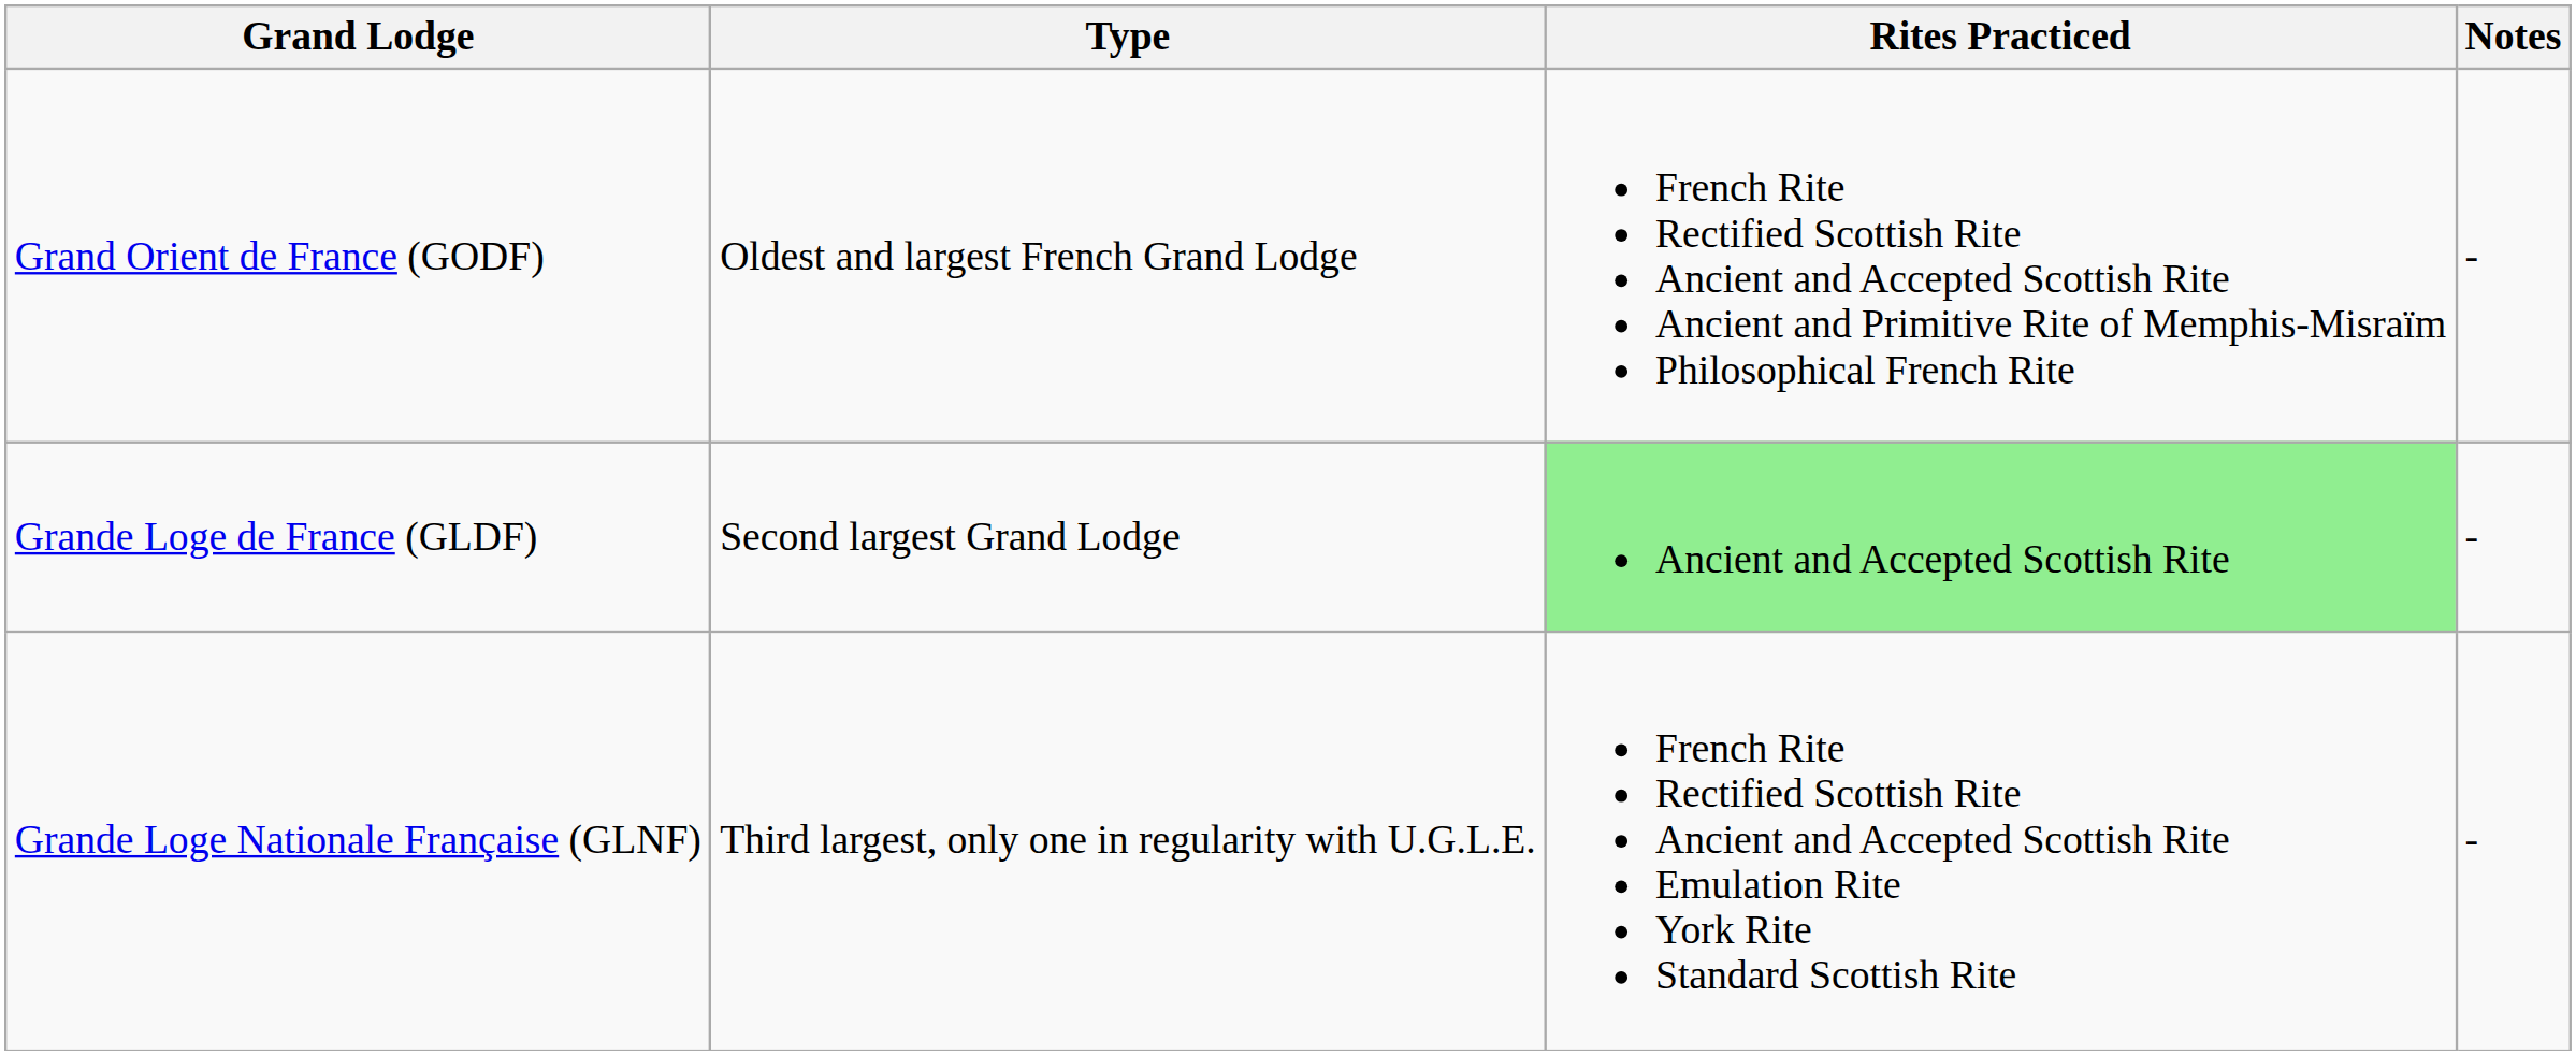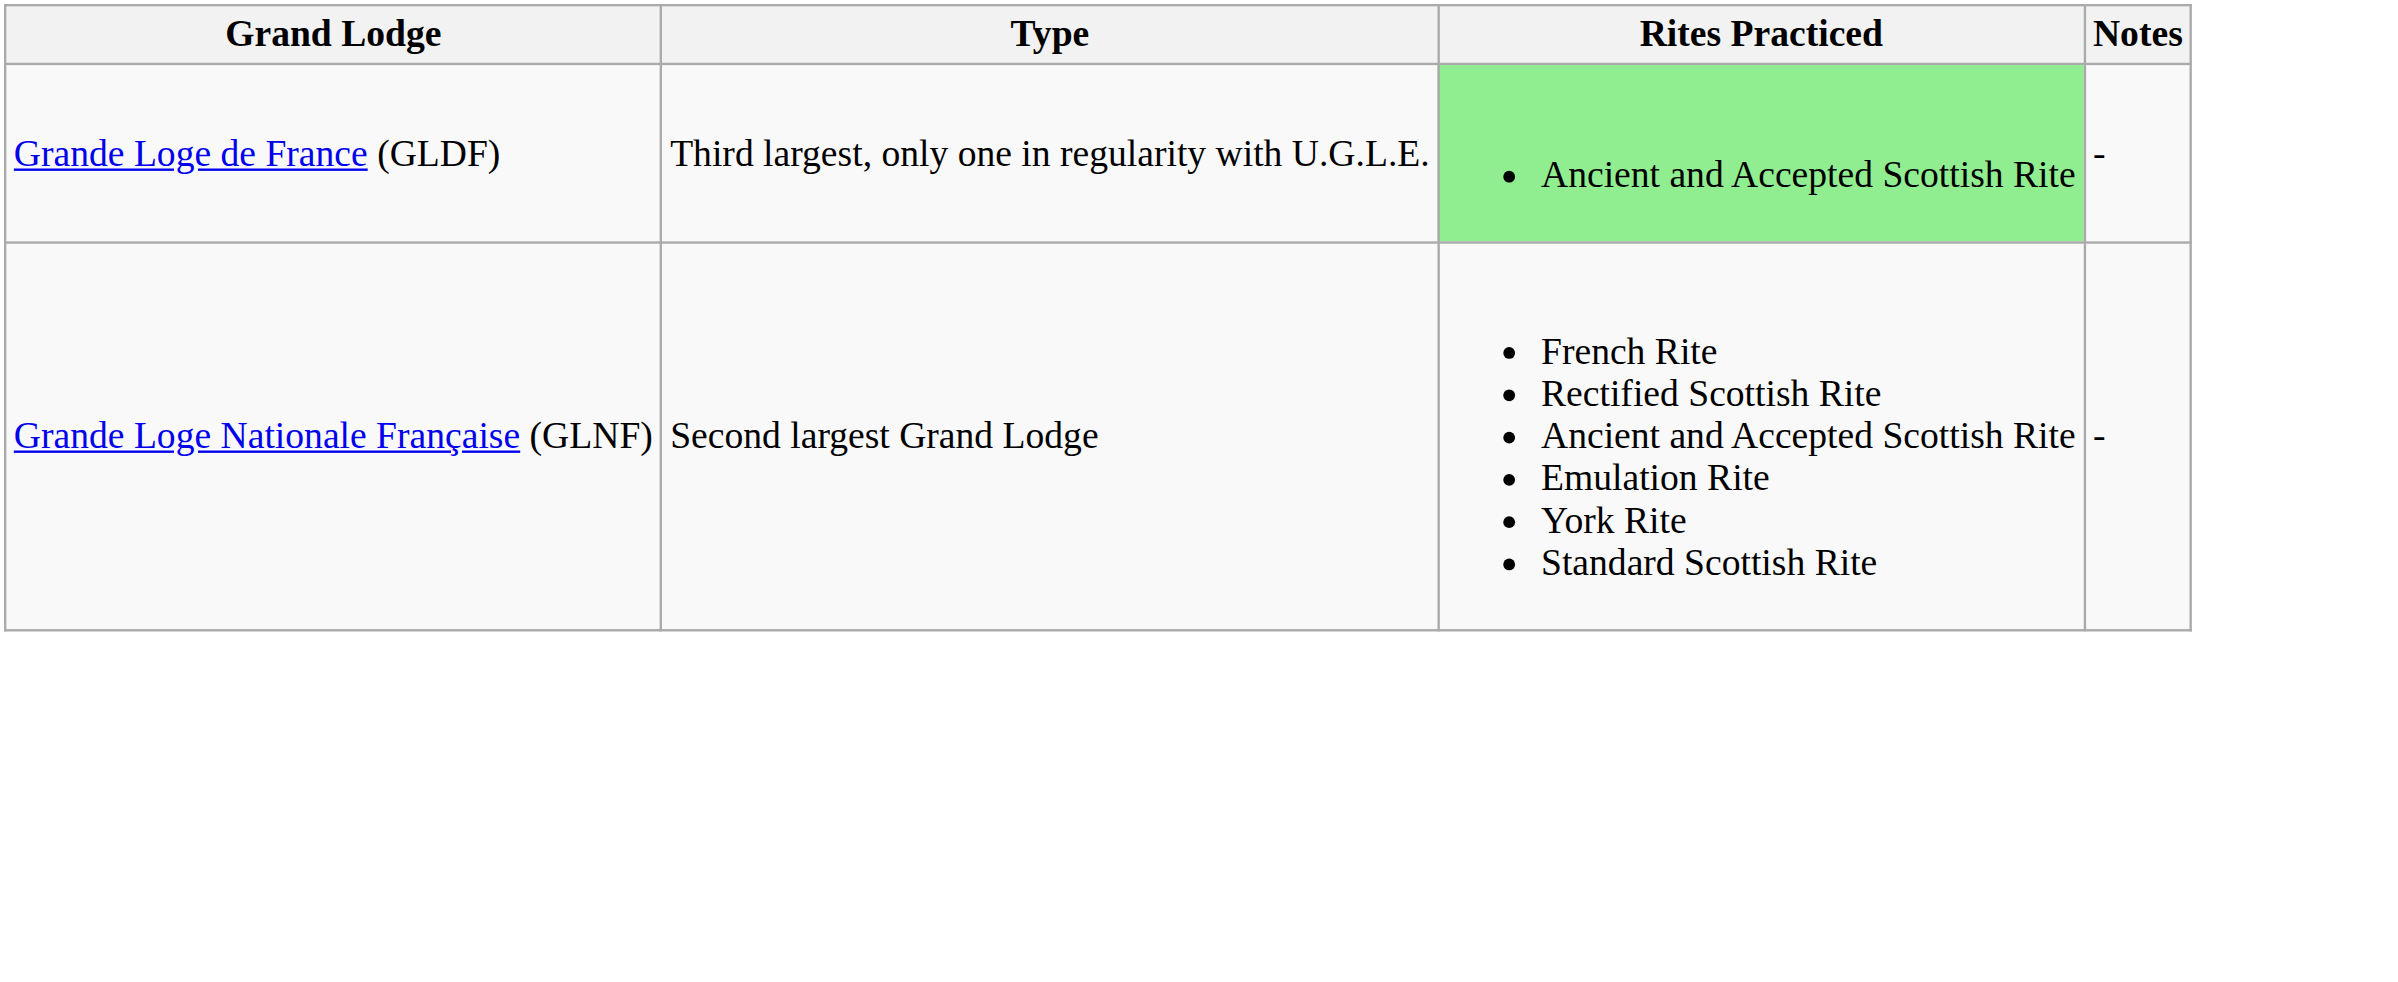- row: Grand Orient de France (GODF) | Oldest and largest French Grand Lodge | French Rite Rectified Scottish Rite Ancient and Accepted Scottish Rite Ancient and Primitive Rite of Memphis-Misraïm Philosophical French Rite | -
Grande Loge de France (GLDF) | Type: Second largest Grand Lodge -> Third largest, only one in regularity with U.G.L.E.
Grande Loge Nationale Française (GLNF) | Type: Third largest, only one in regularity with U.G.L.E. -> Second largest Grand Lodge
